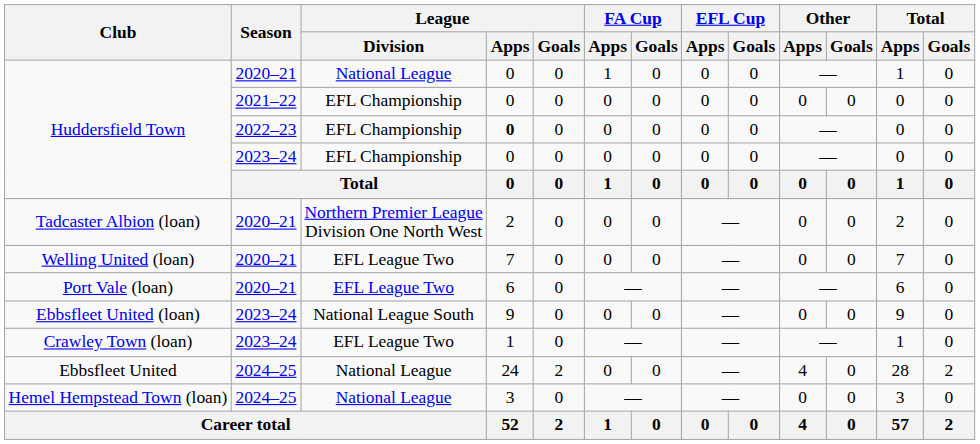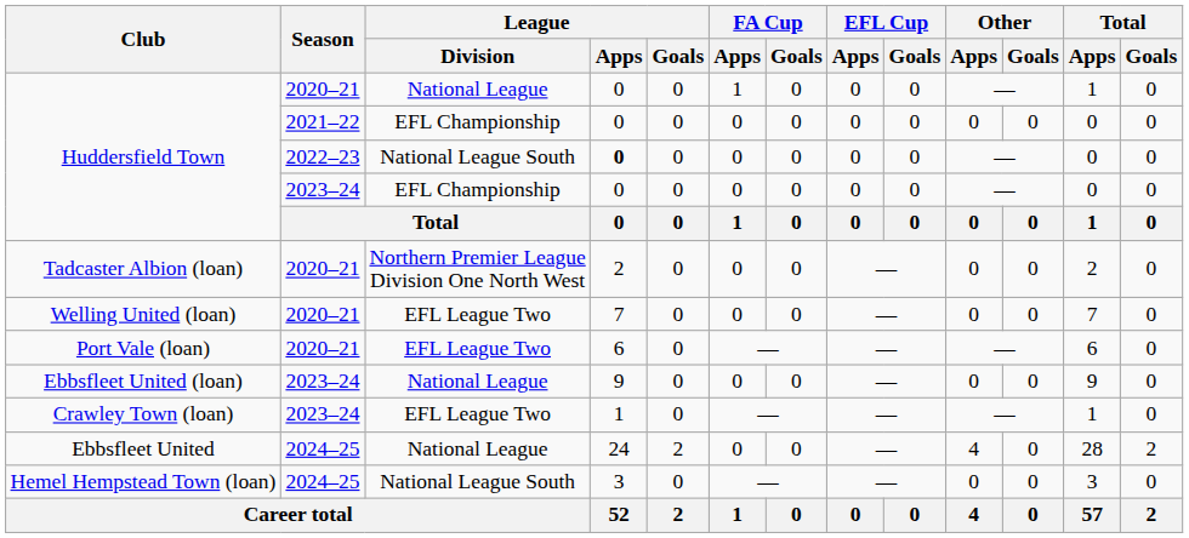Huddersfield Town / 2022–23 | League / Division: EFL Championship -> National League South
Ebbsfleet United (loan) | League / Division: National League South -> National League
Hemel Hempstead Town (loan) | League / Division: National League -> National League South
